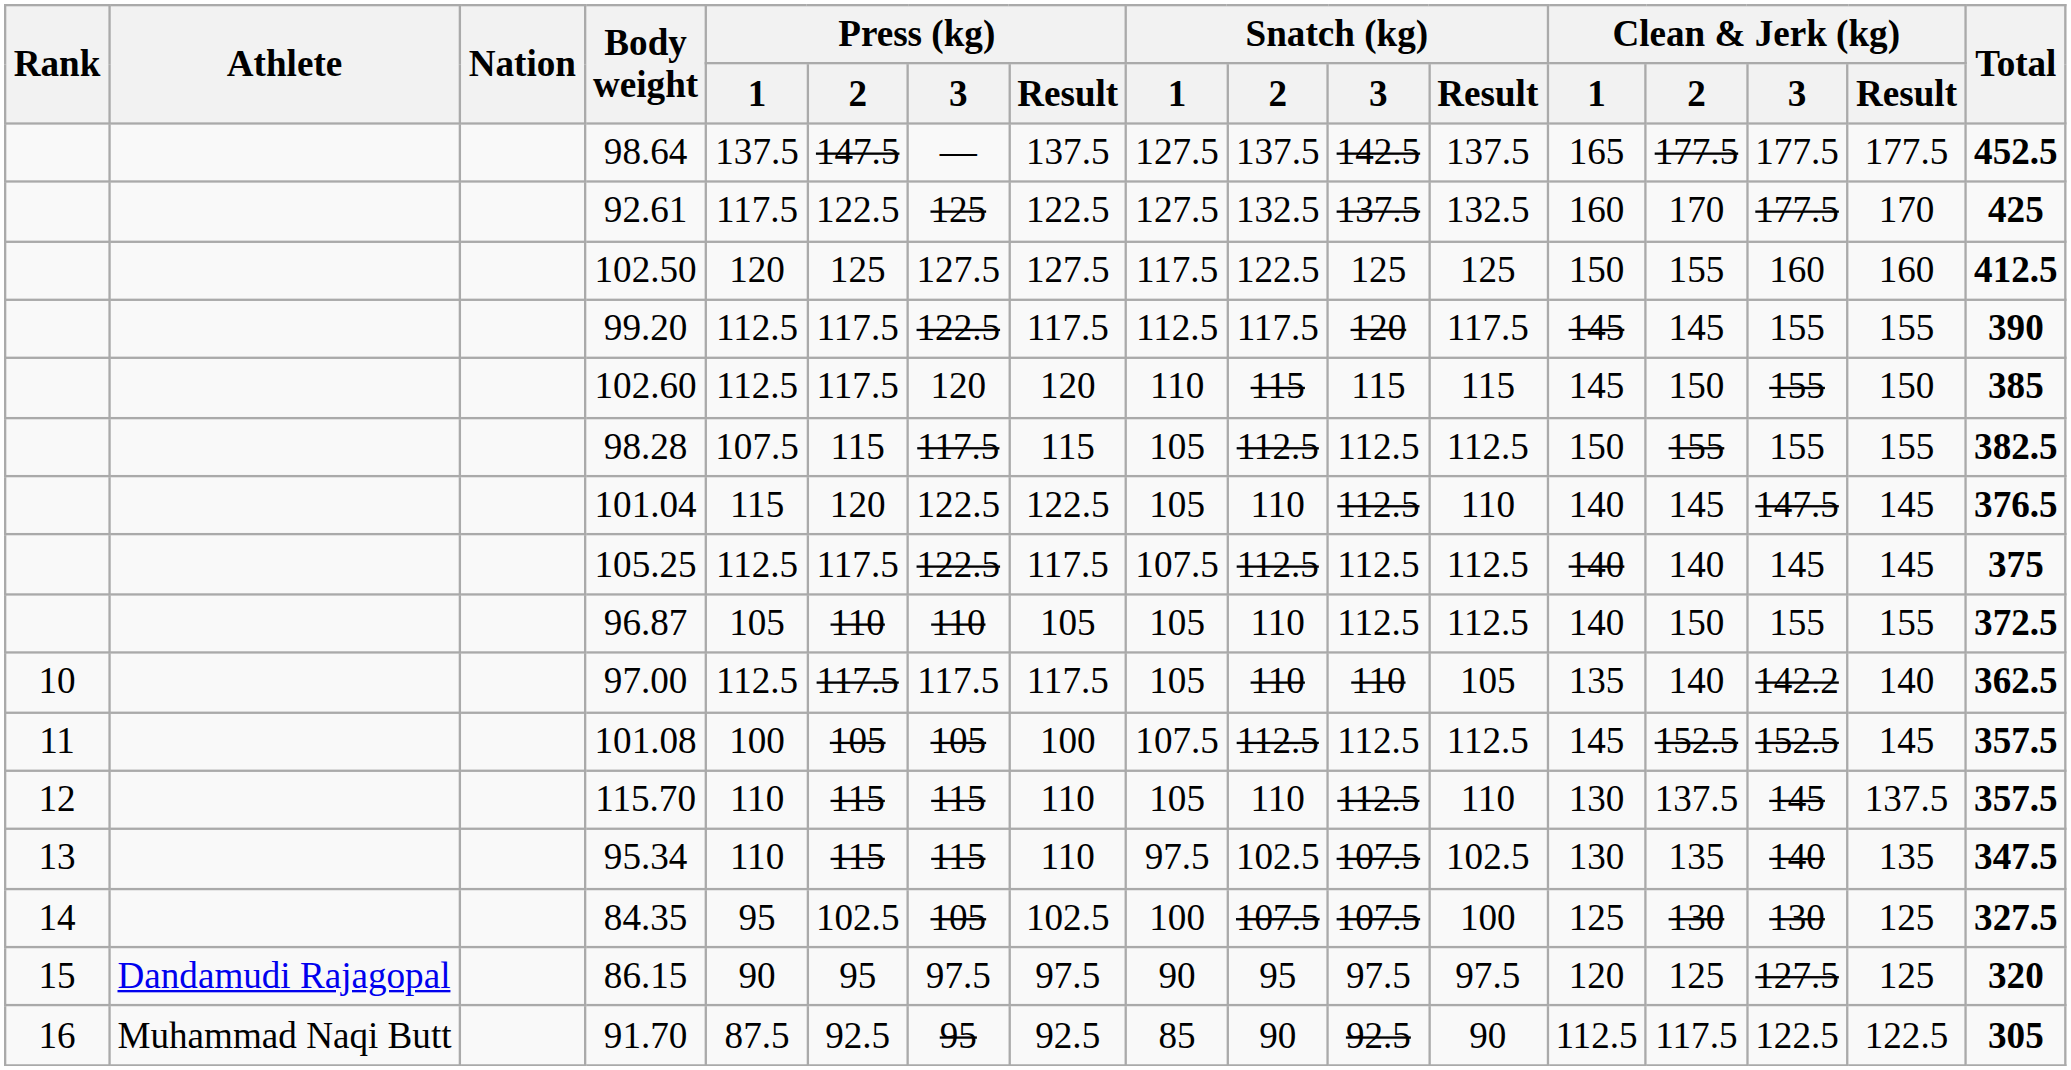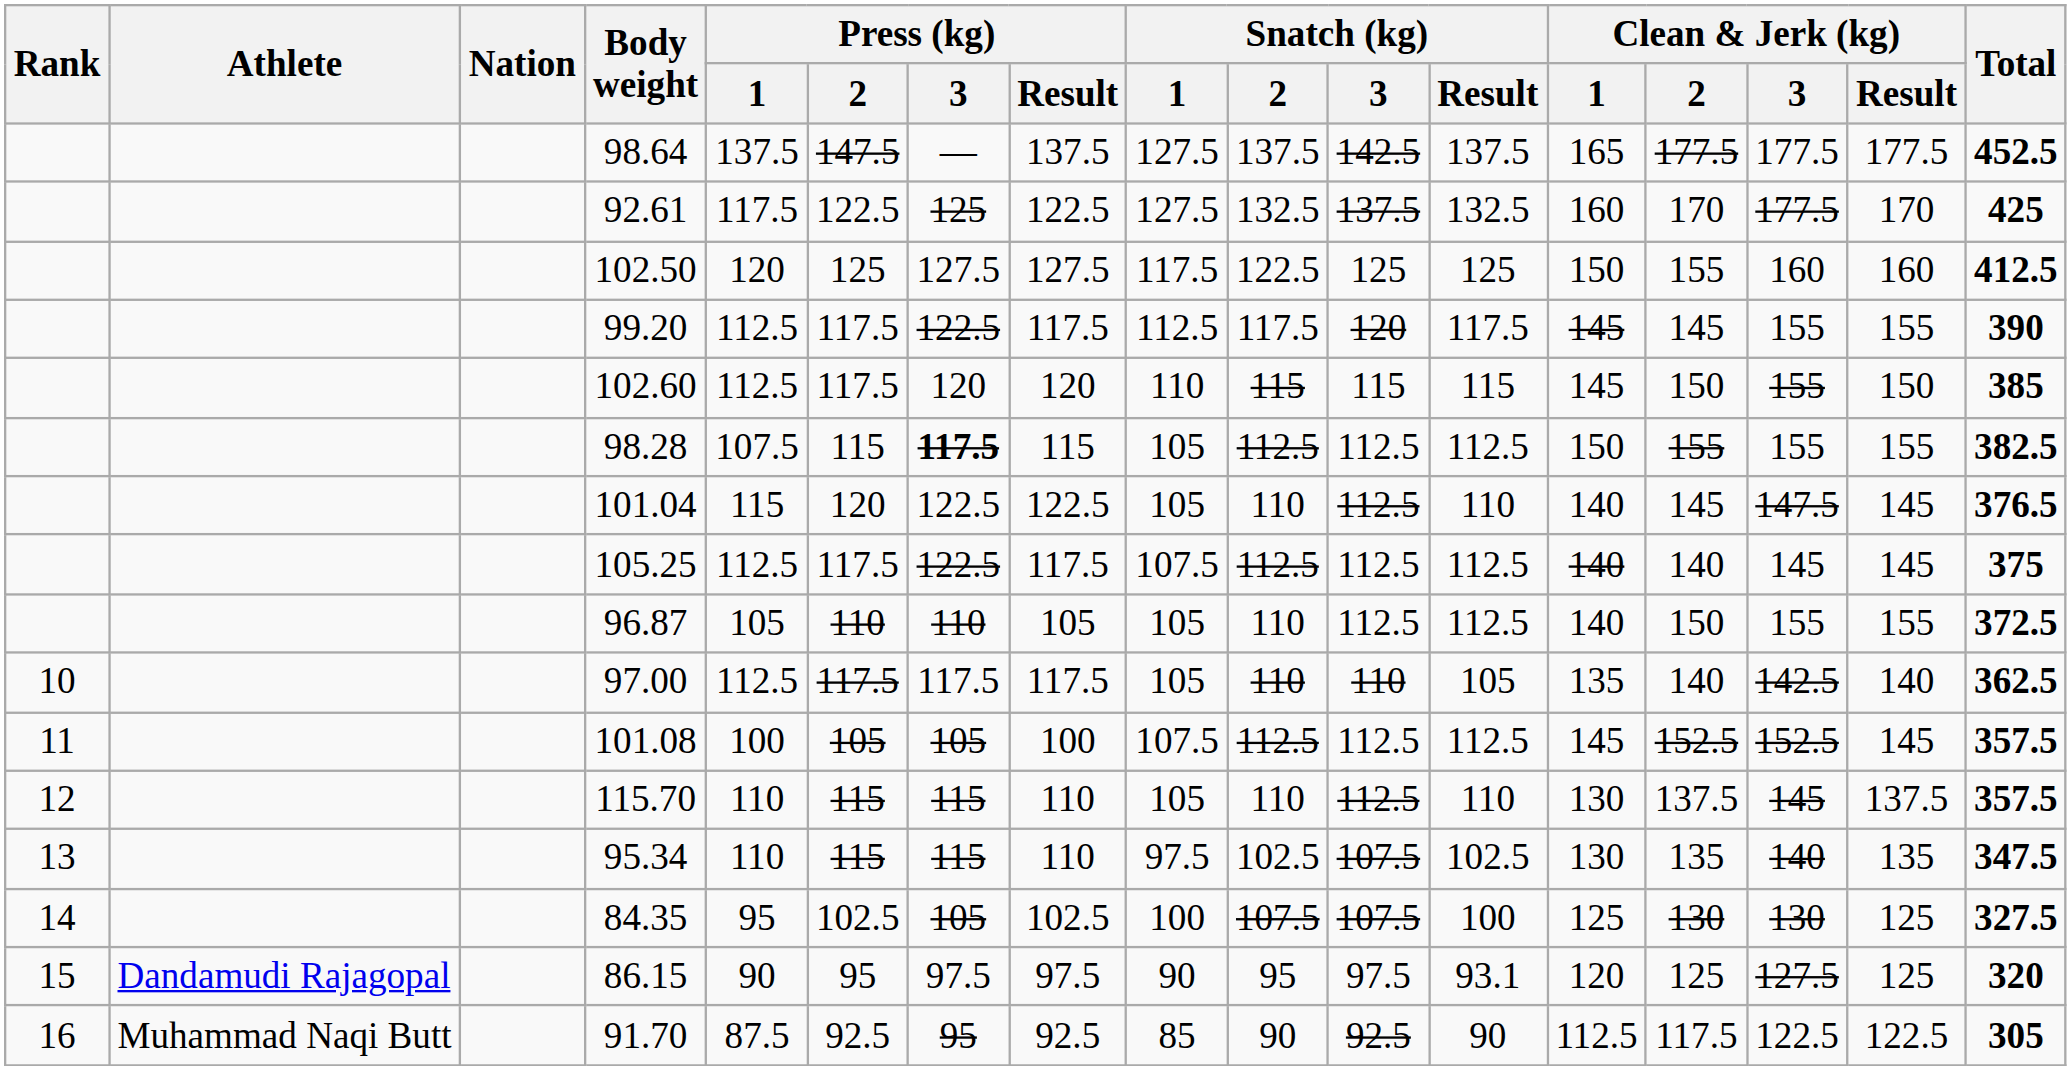98.28 | Press (kg) / 3: normal -> bold
97.00 | Clean & Jerk (kg) / 3: 142.2 -> 142.5
86.15 | Snatch (kg) / Result: 97.5 -> 93.1
